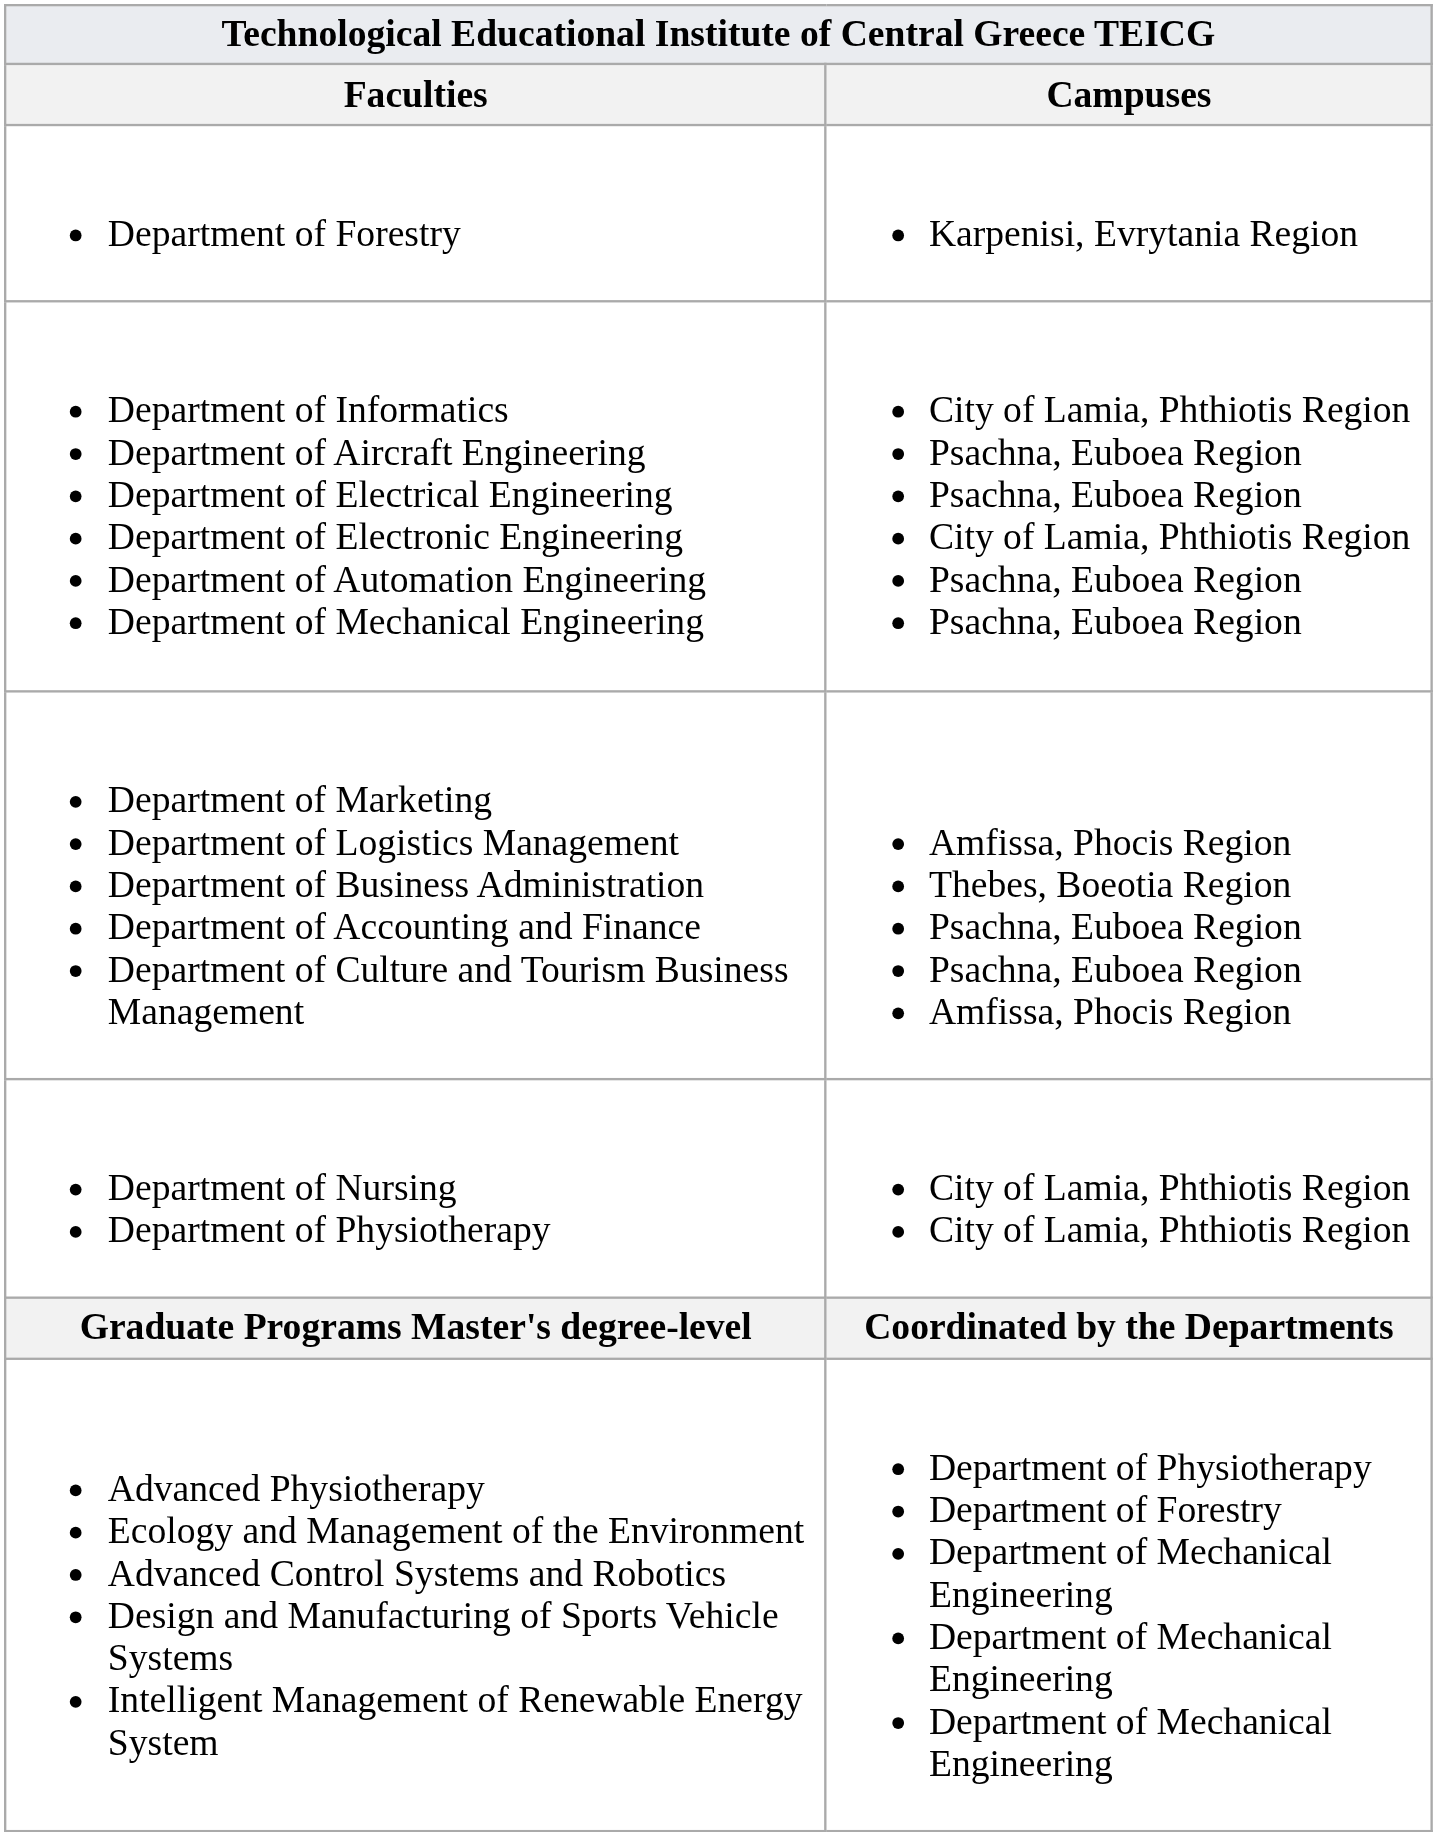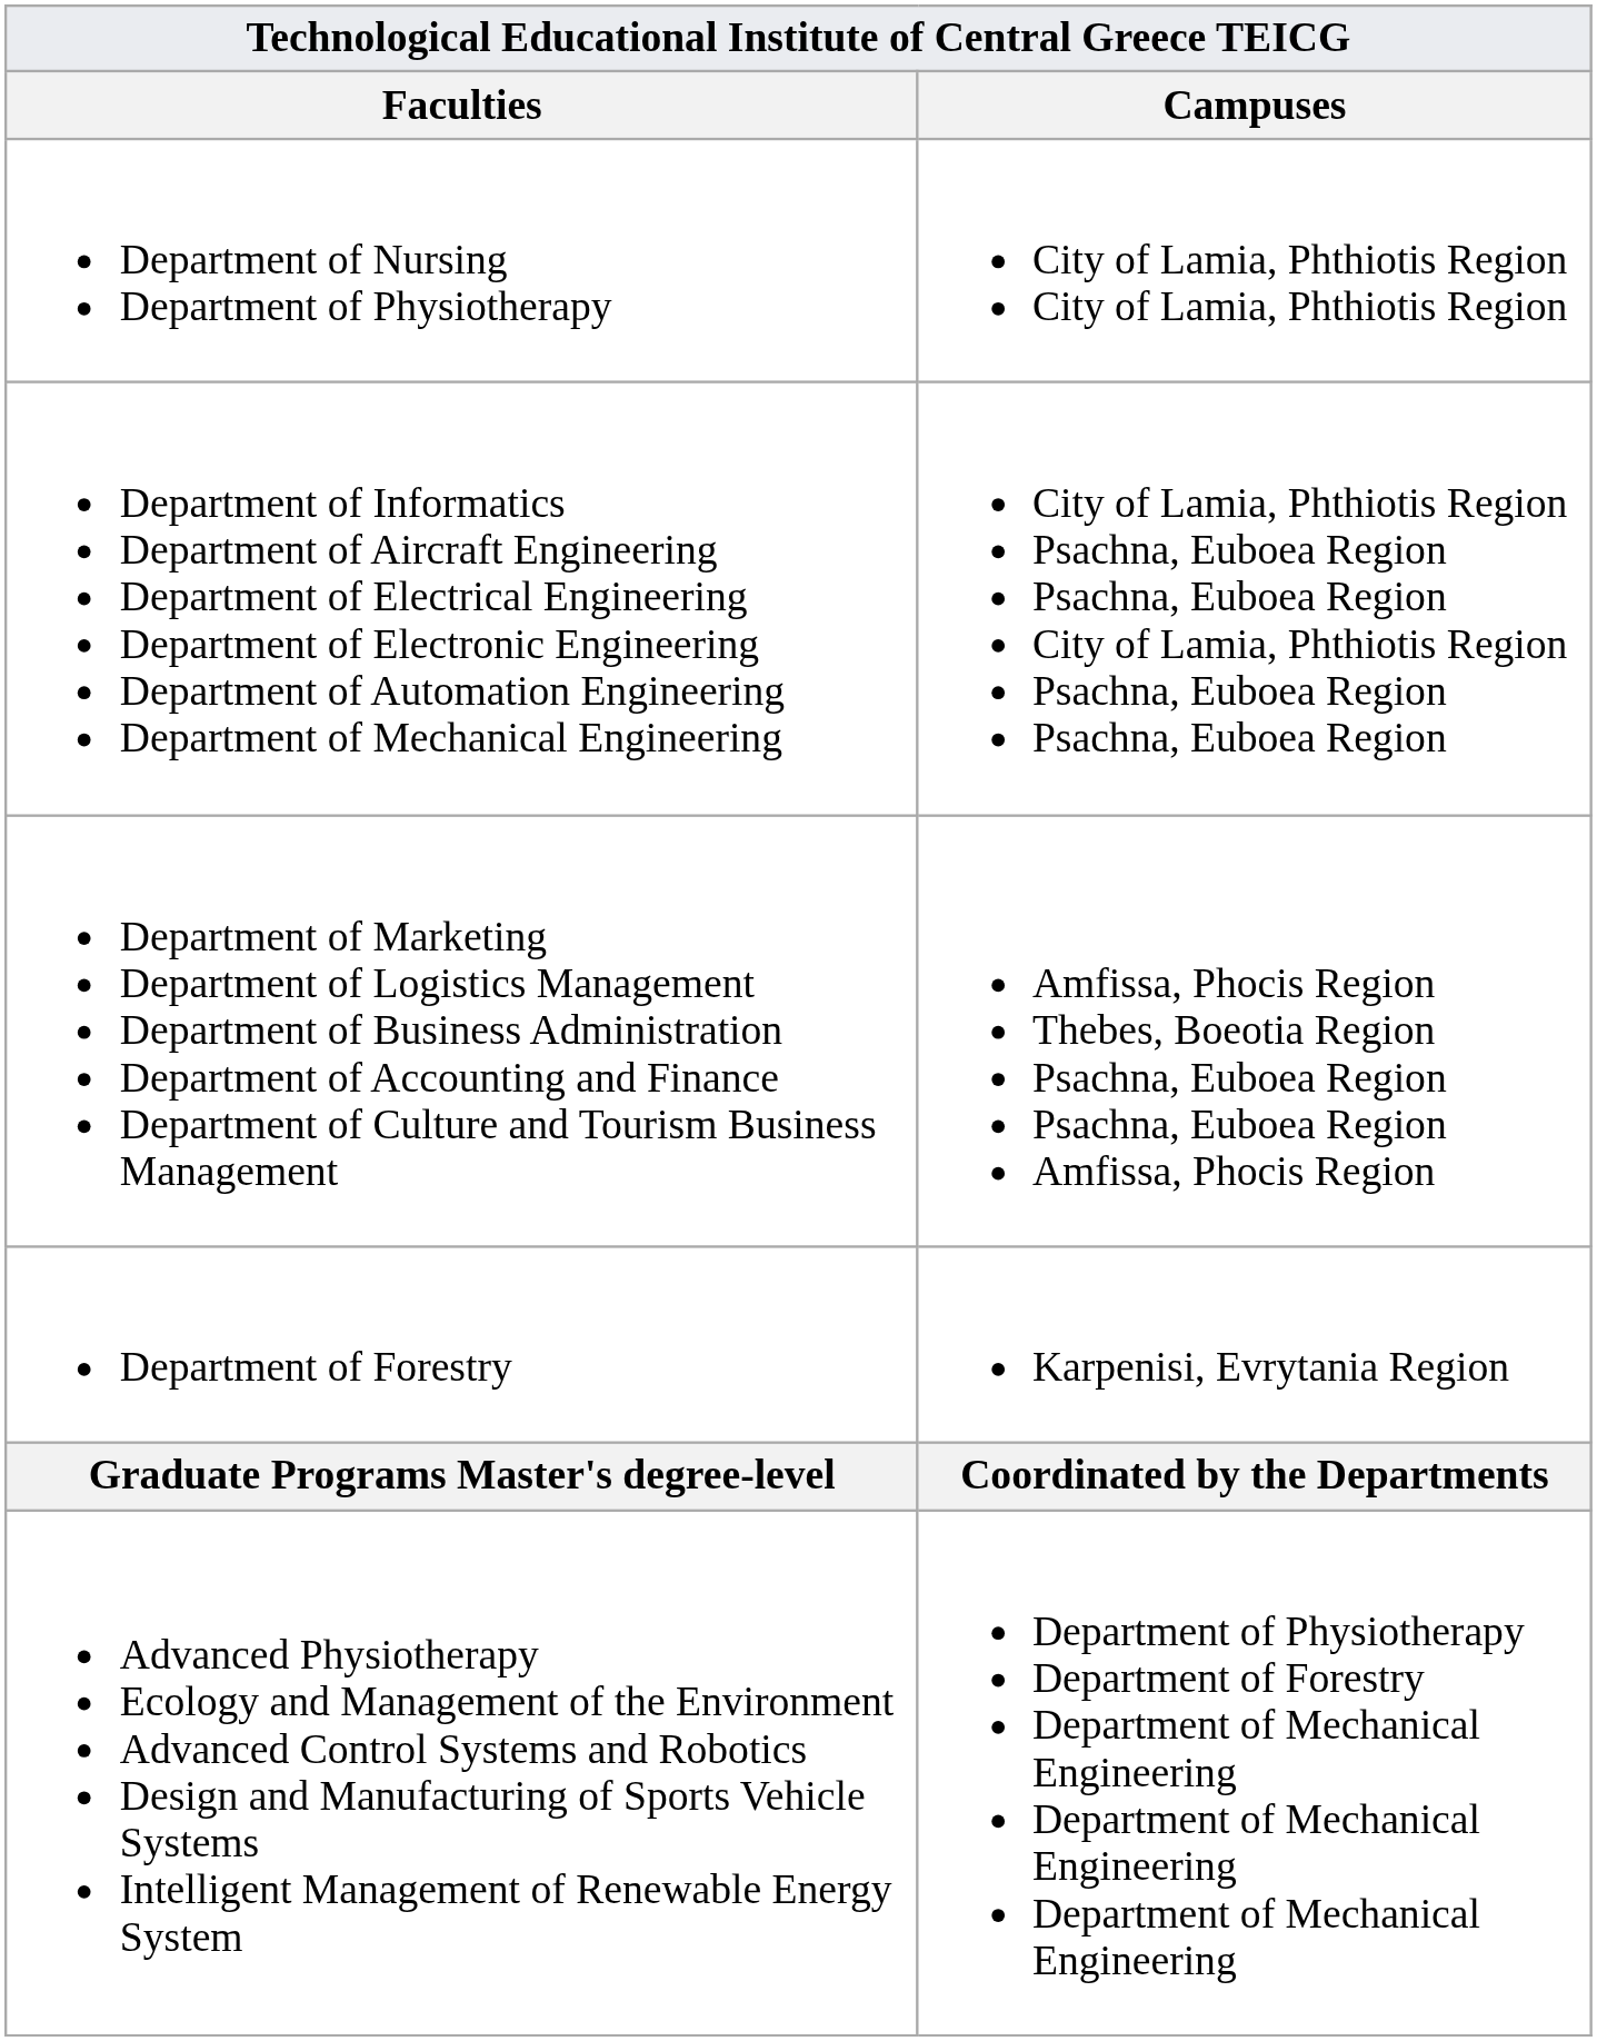rows swapped: Department of Nursing Department of Physiotherapy <-> Department of Forestry
